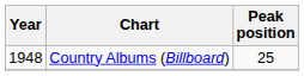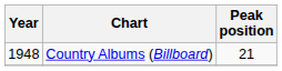Country Albums (Billboard) | Peak position: 25 -> 21
